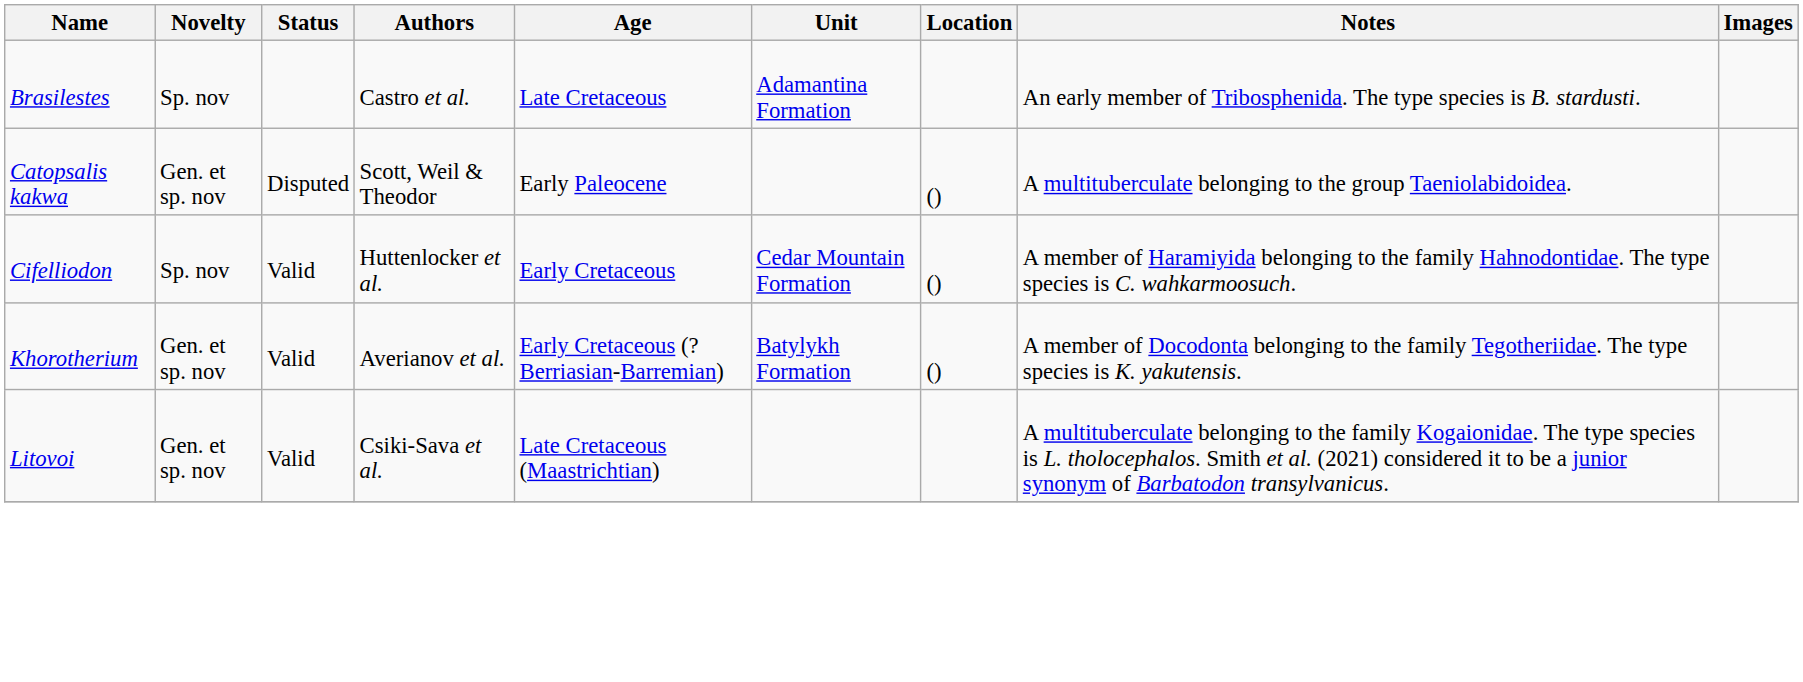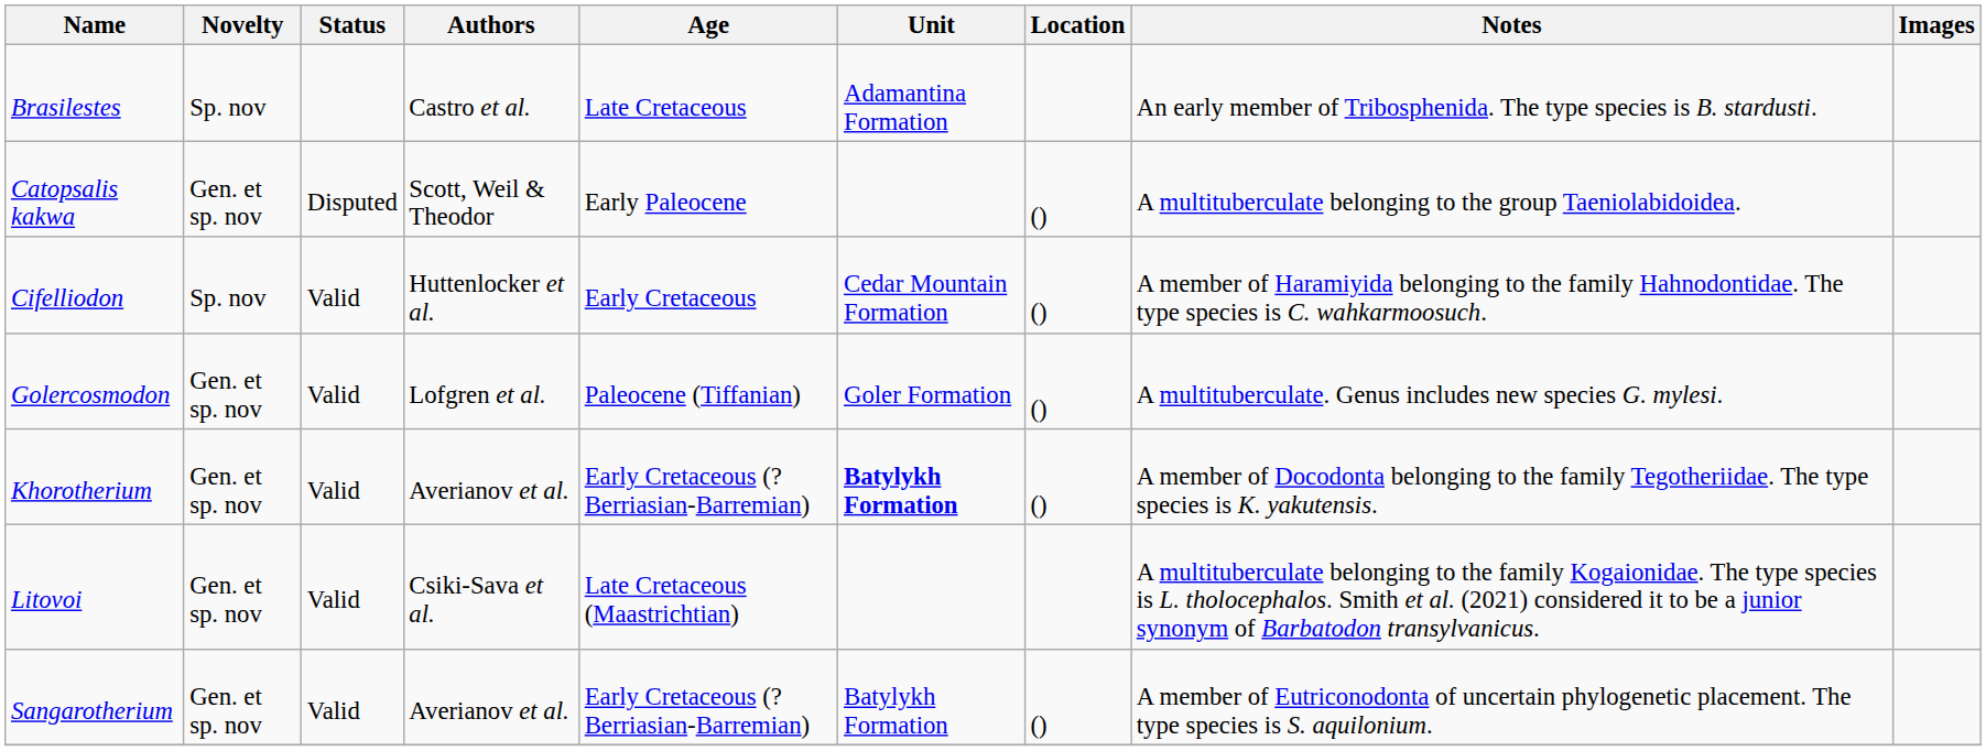+ row: Golercosmodon | Gen. et sp. nov | Valid | Lofgren et al. | Paleocene (Tiffanian) | Goler Formation | () | A multituberculate. Genus includes new species G. mylesi.
Khorotherium | Unit: normal -> bold
+ row: Sangarotherium | Gen. et sp. nov | Valid | Averianov et al. | Early Cretaceous (?Berriasian-Barremian) | Batylykh Formation | () | A member of Eutriconodonta of uncertain phylogenetic placement. The type species is S. aquilonium.
